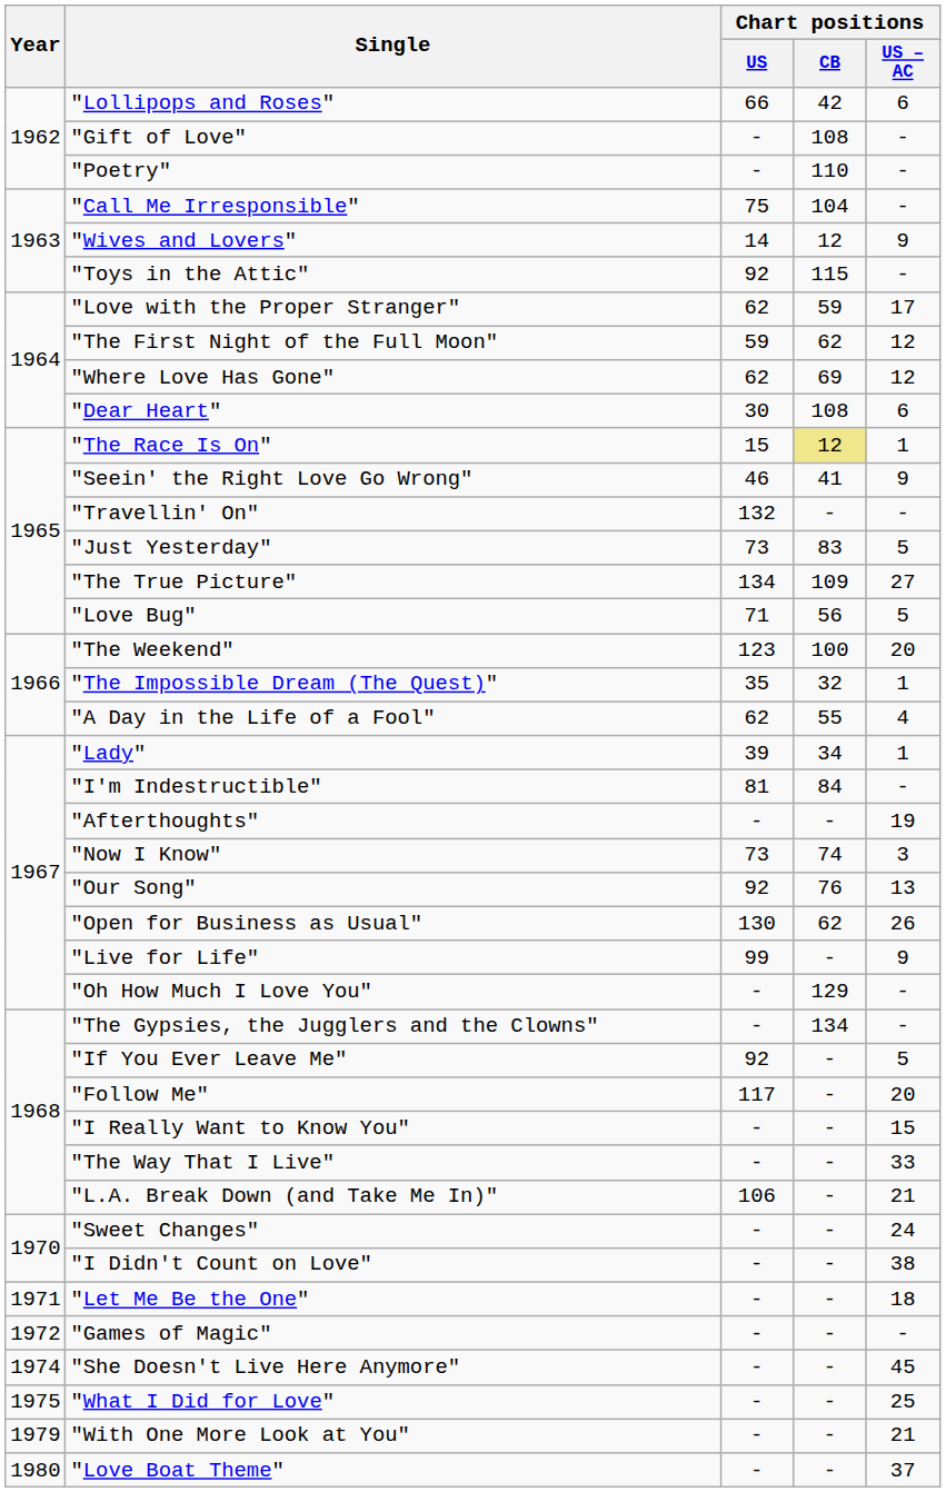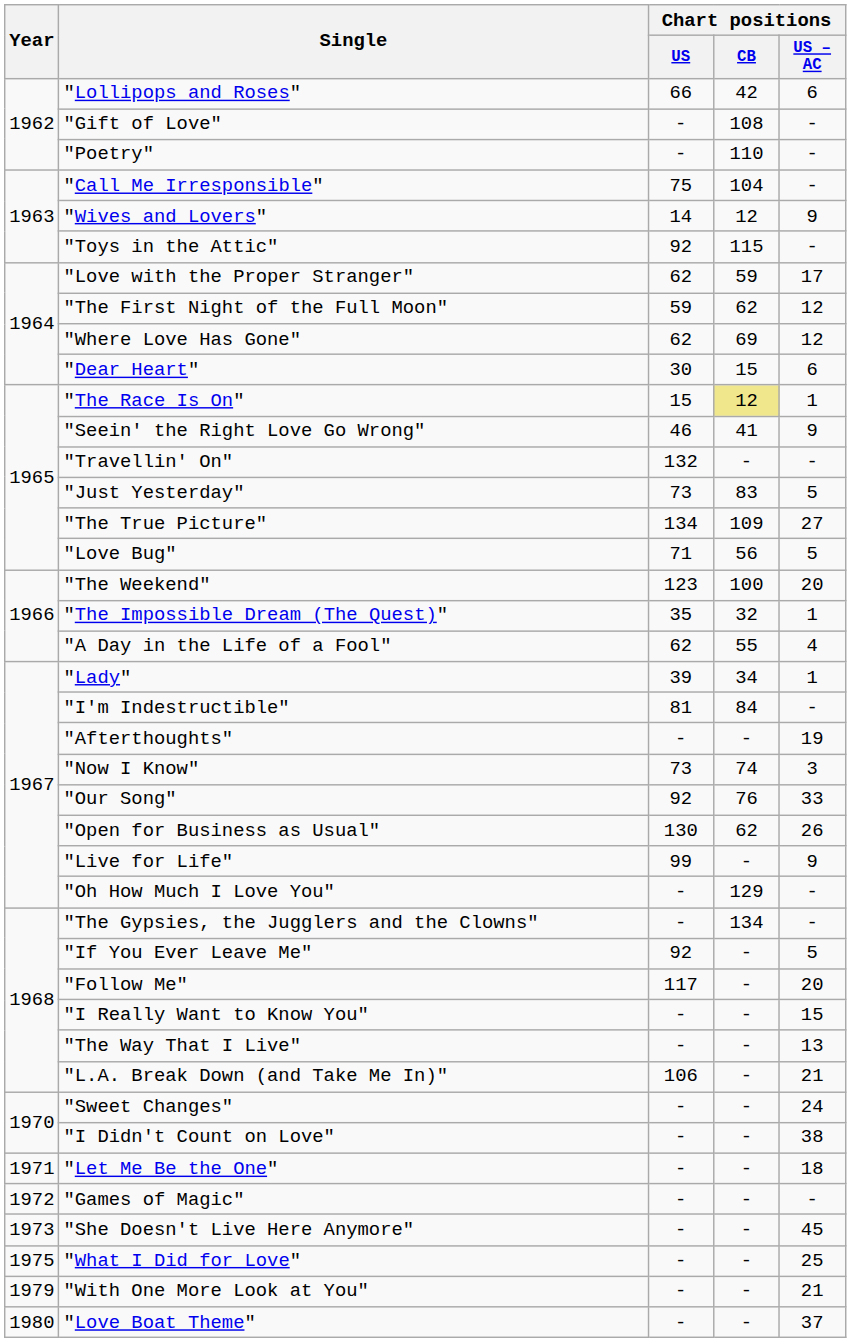"Dear Heart" | Chart positions / CB: 108 -> 15
"Our Song" | Chart positions / US – AC: 13 -> 33
"The Way That I Live" | Chart positions / US – AC: 33 -> 13
"She Doesn't Live Here Anymore" | Year: 1974 -> 1973
